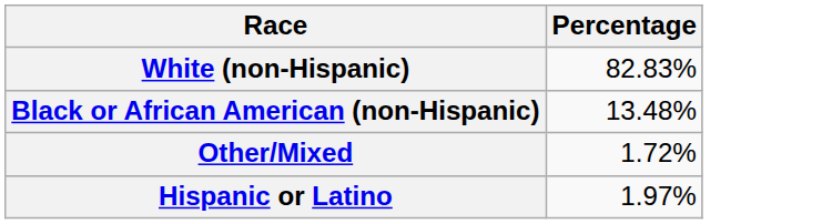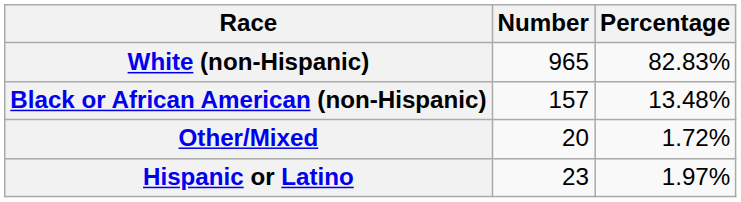+ column: Number | 965 | 157 | 20 | 23
